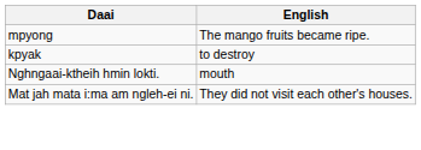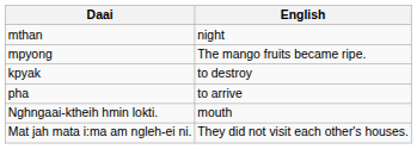+ row: mthan | night
+ row: pha | to arrive
